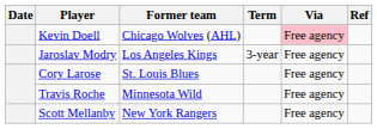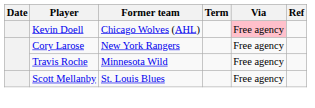- row: Jaroslav Modry | Los Angeles Kings | 3-year | Free agency
Cory Larose | Former team: St. Louis Blues -> New York Rangers
Scott Mellanby | Former team: New York Rangers -> St. Louis Blues
